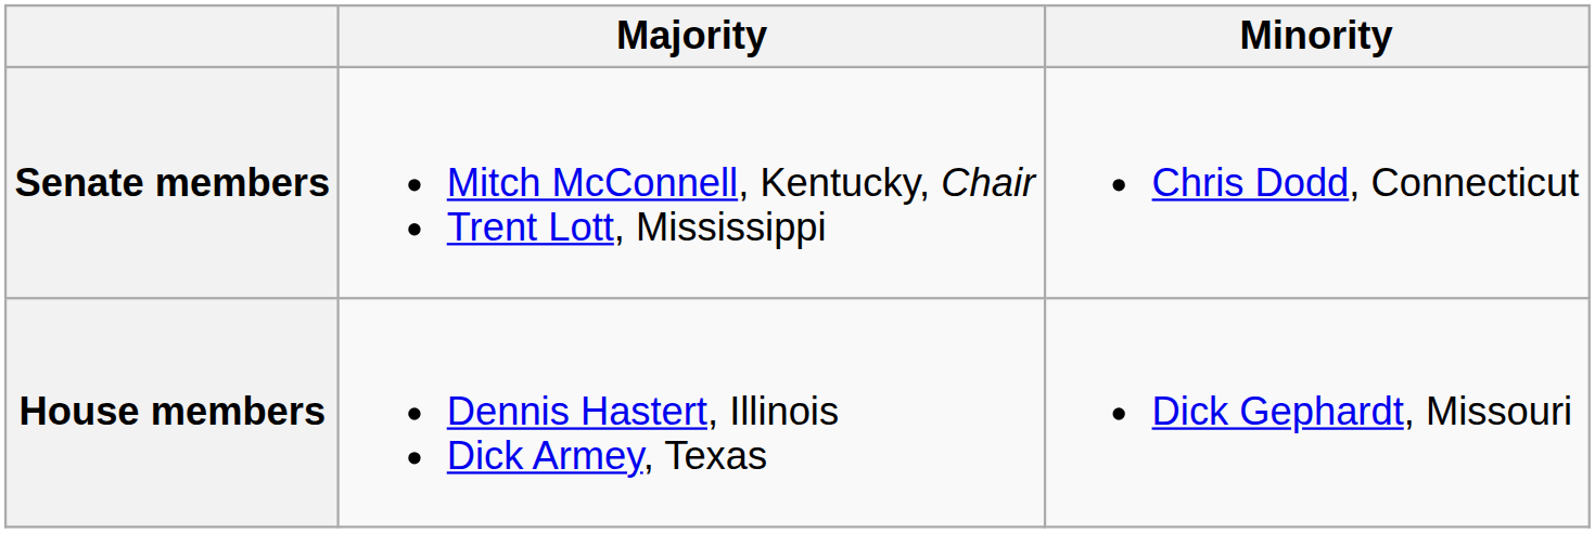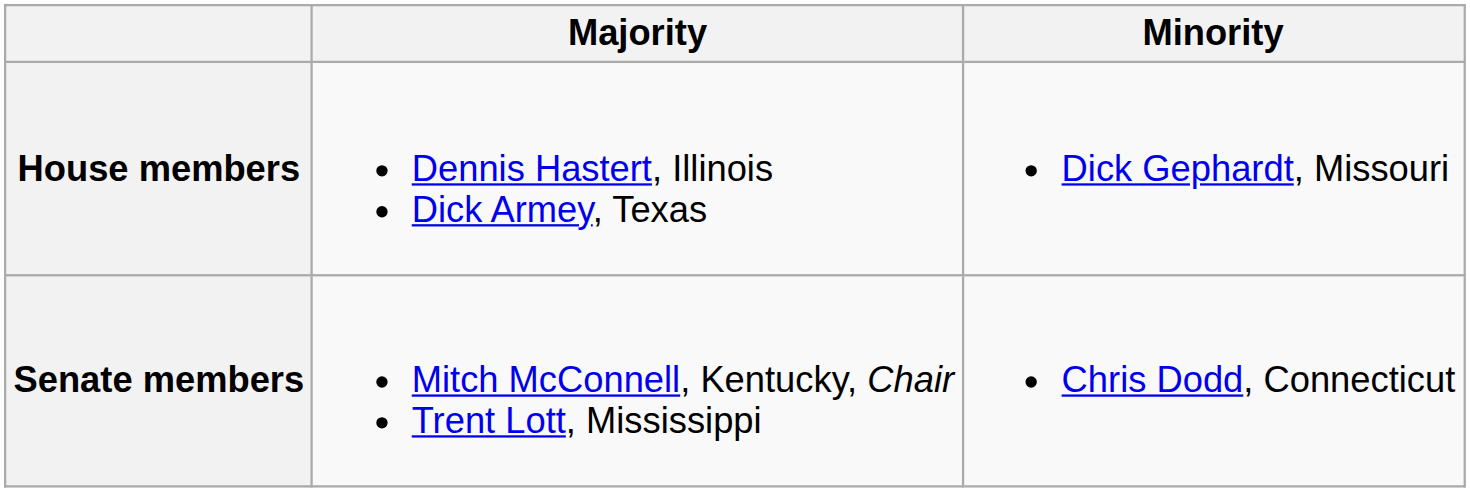rows swapped: Senate members <-> House members
